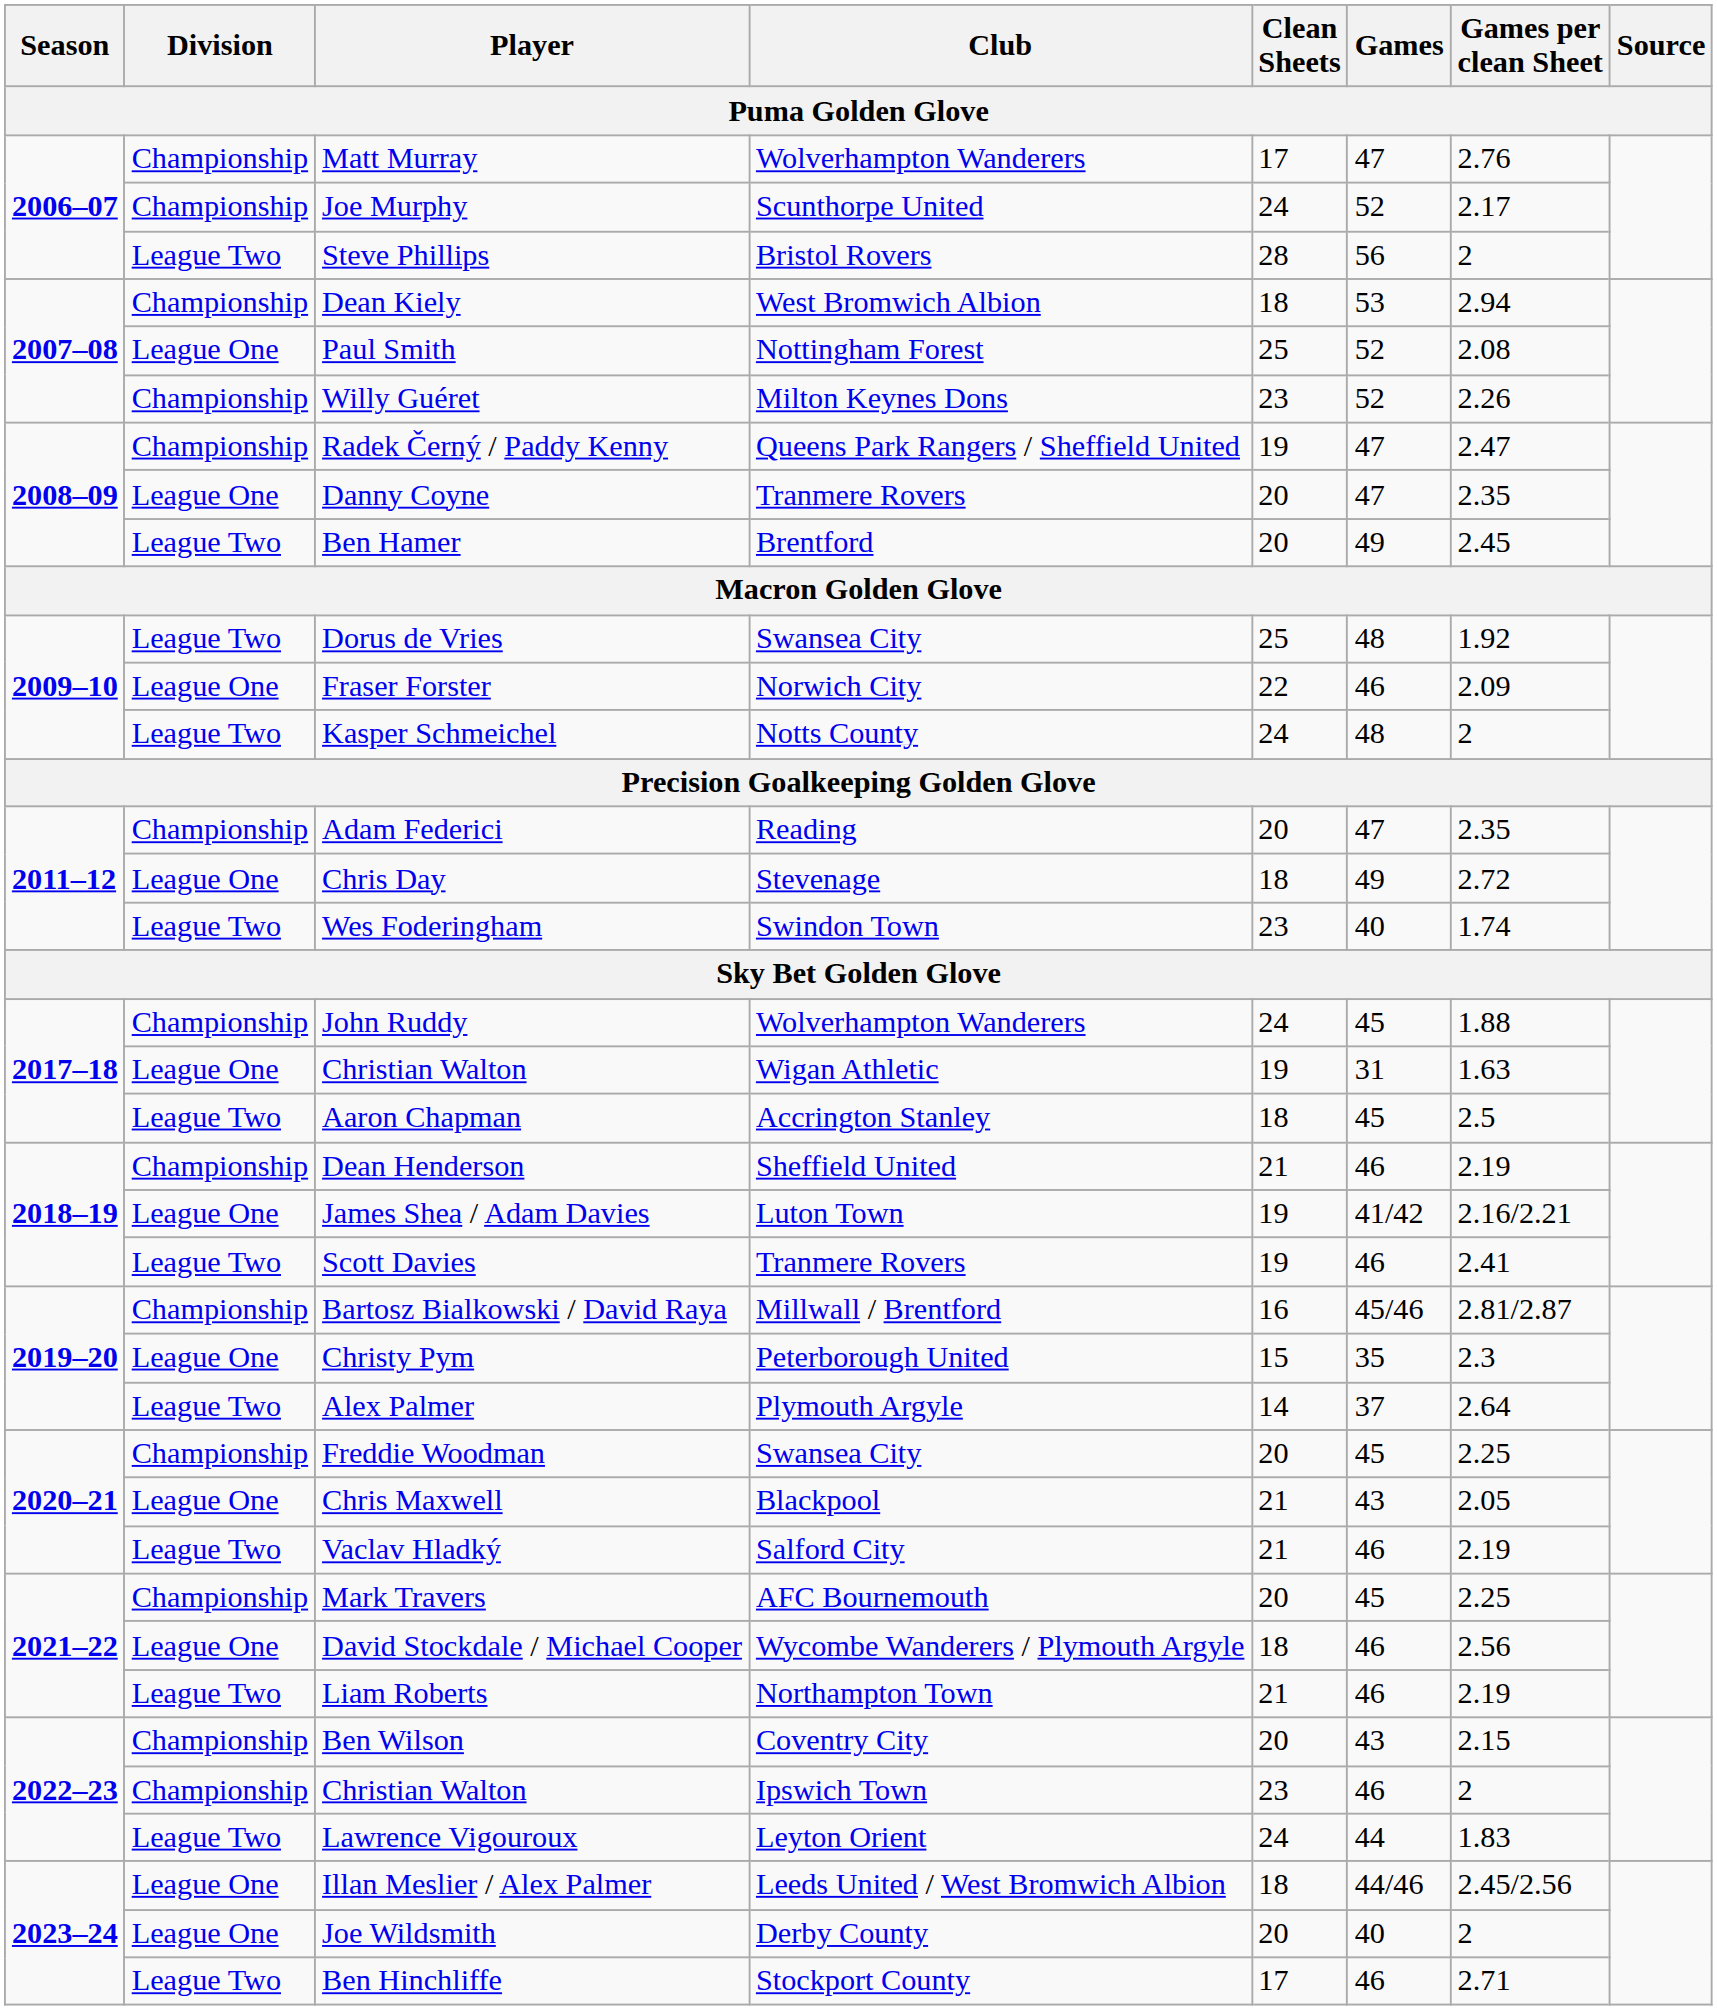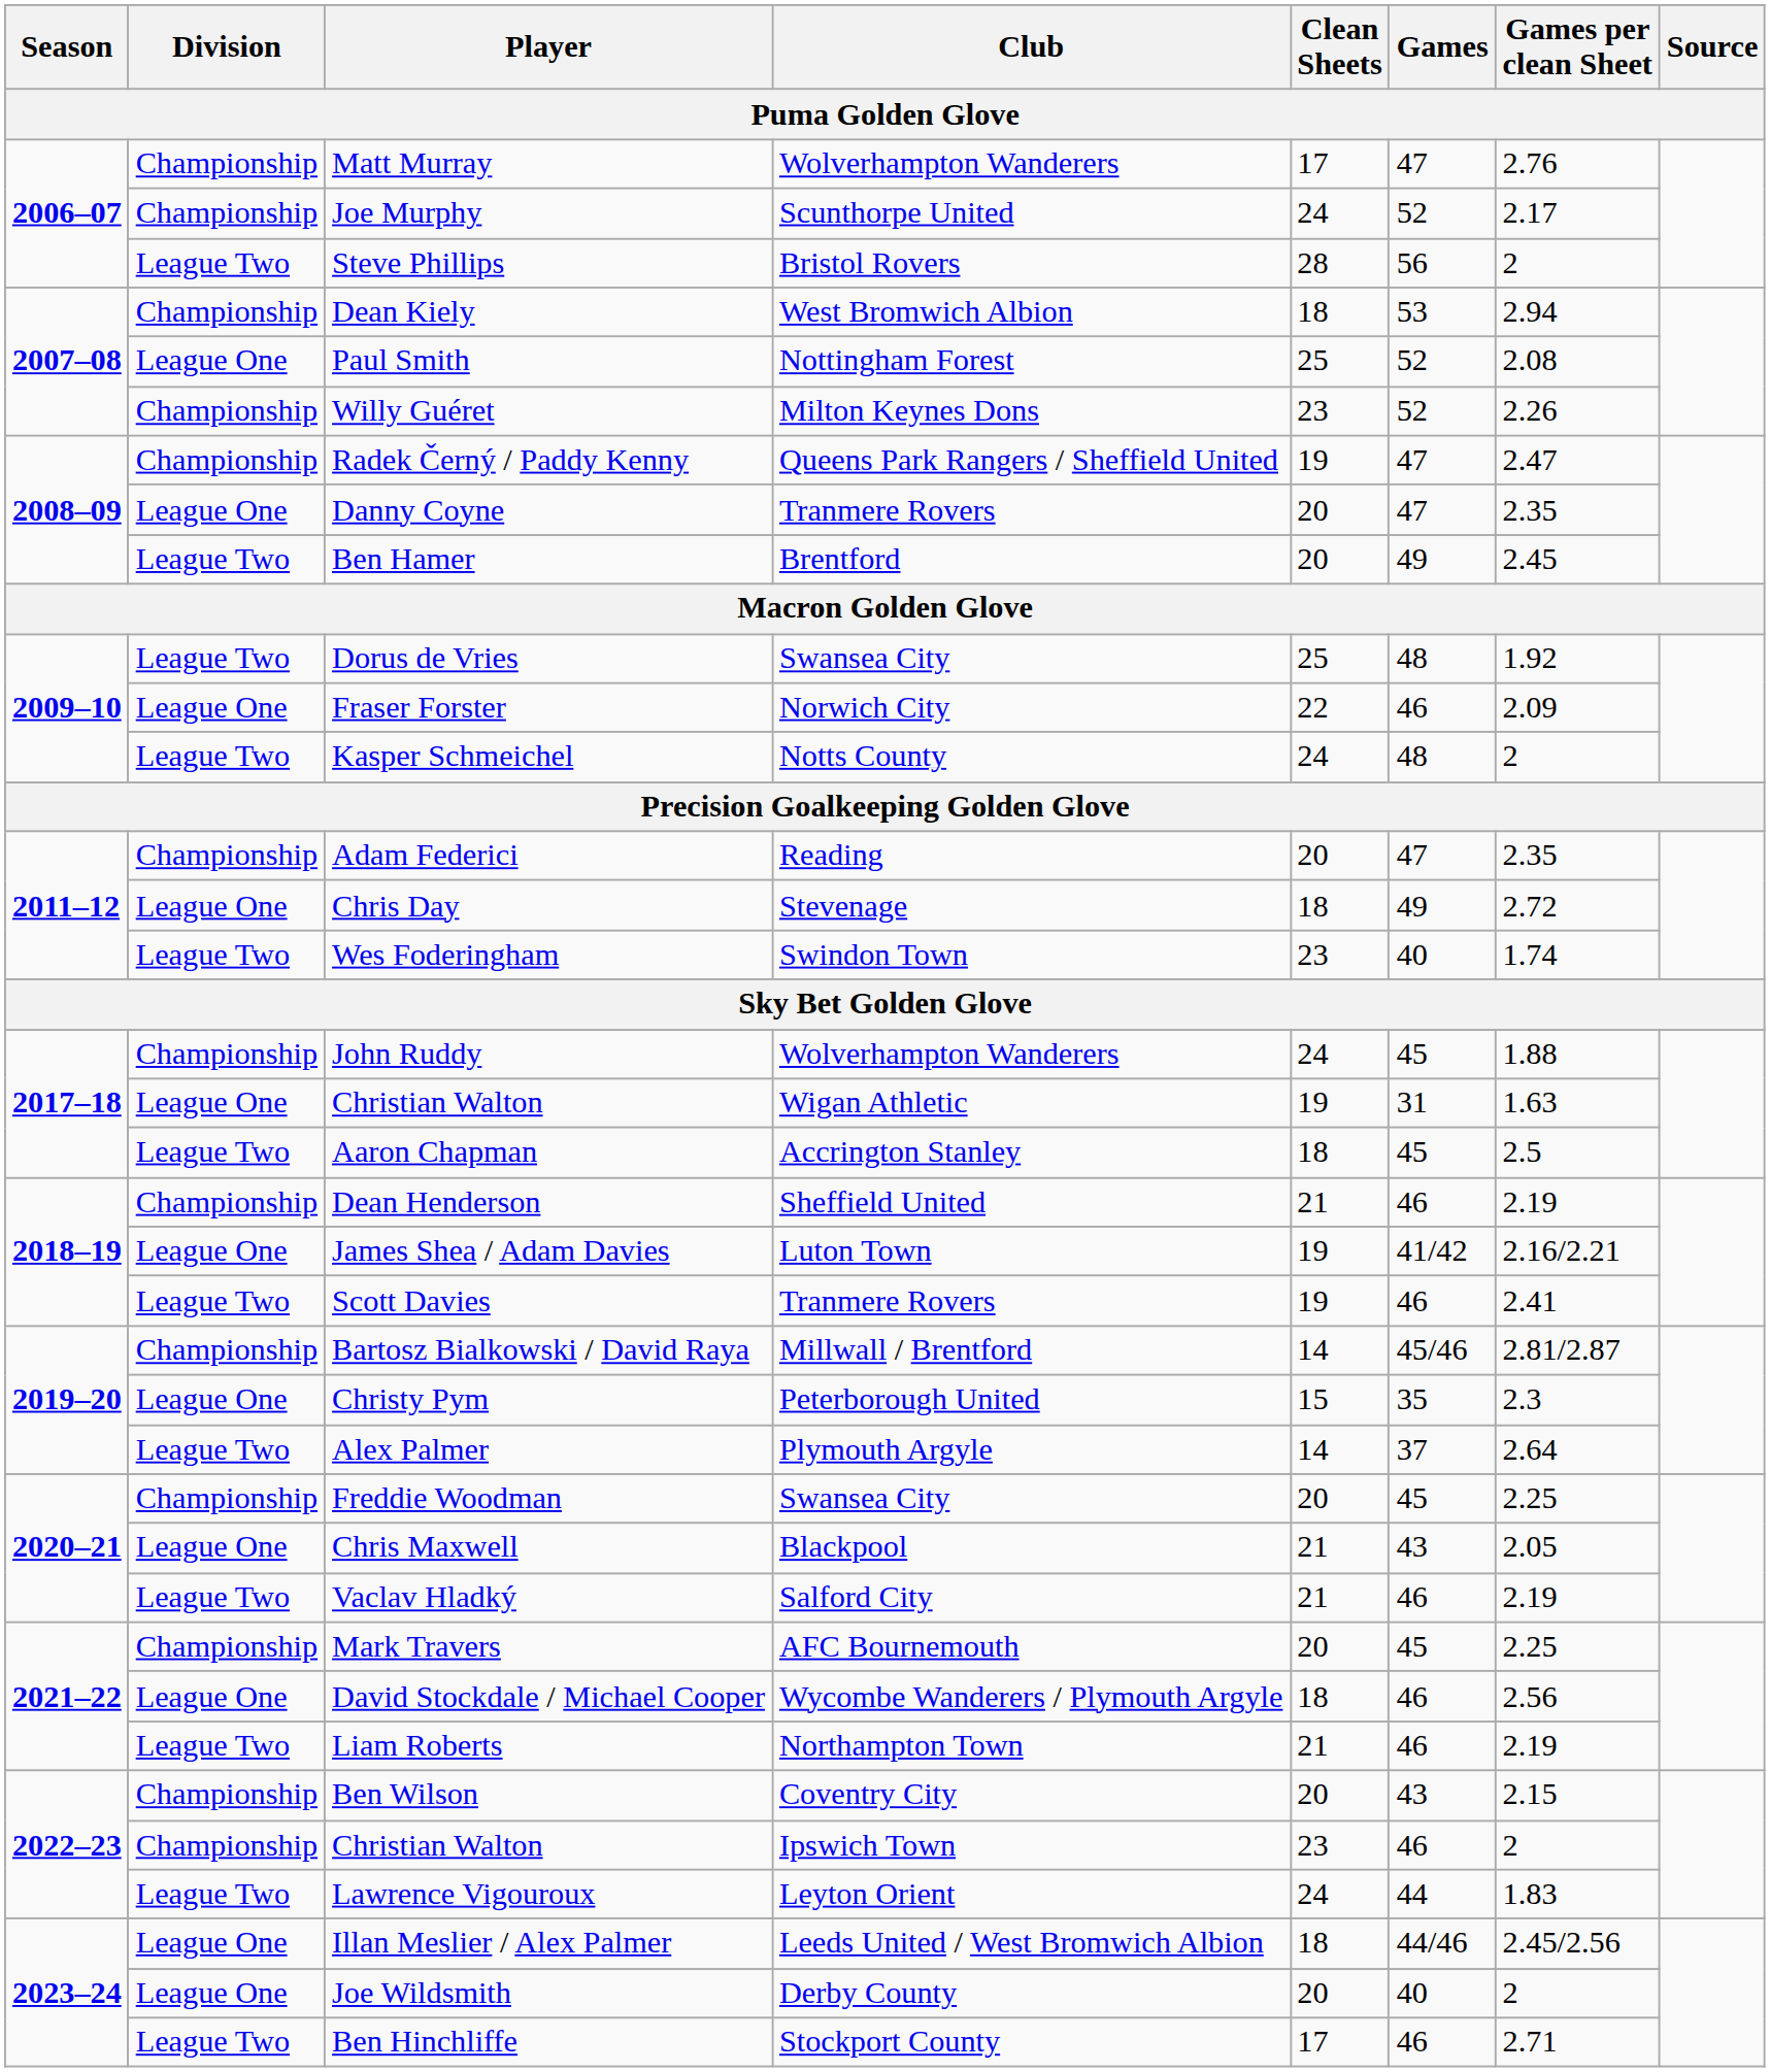Bartosz Bialkowski / David Raya | Clean Sheets: 16 -> 14
